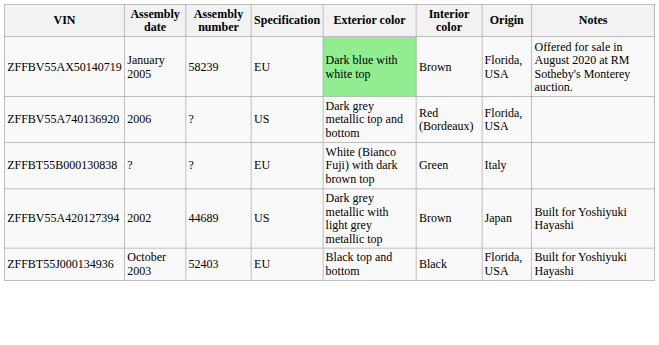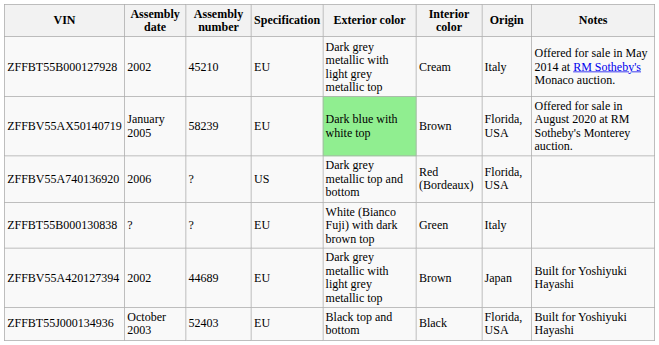+ row: ZFFBT55B000127928 | 2002 | 45210 | EU | Dark grey metallic with light grey metallic top | Cream | Italy | Offered for sale in May 2014 at RM Sotheby's Monaco auction.
ZFFBV55A420127394 | Specification: US -> EU
